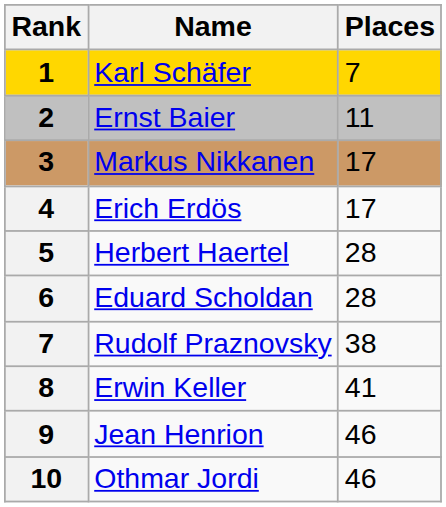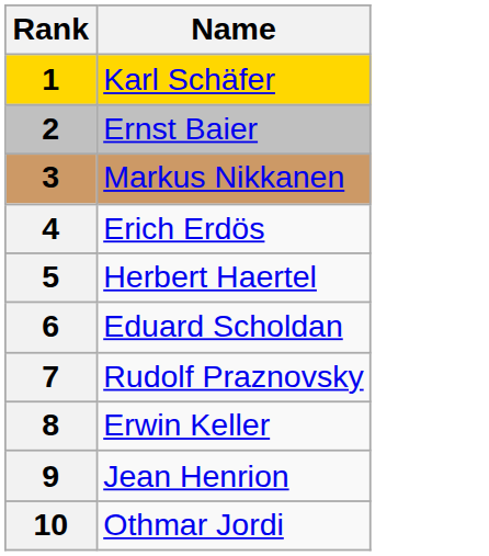- column: Places | 7 | 11 | 17 | 17 | 28 | 28 | 38 | 41 | 46 | 46
